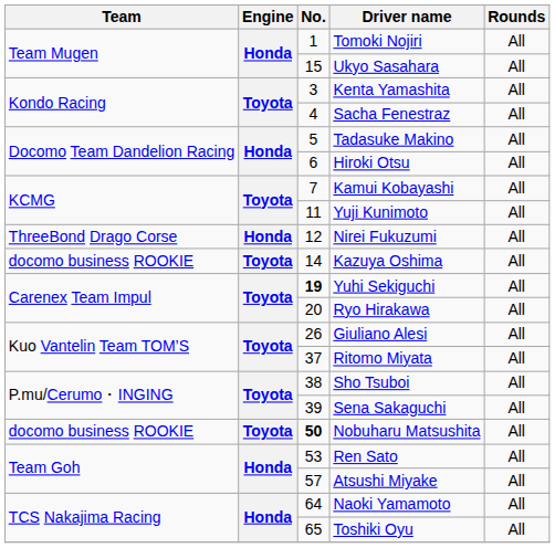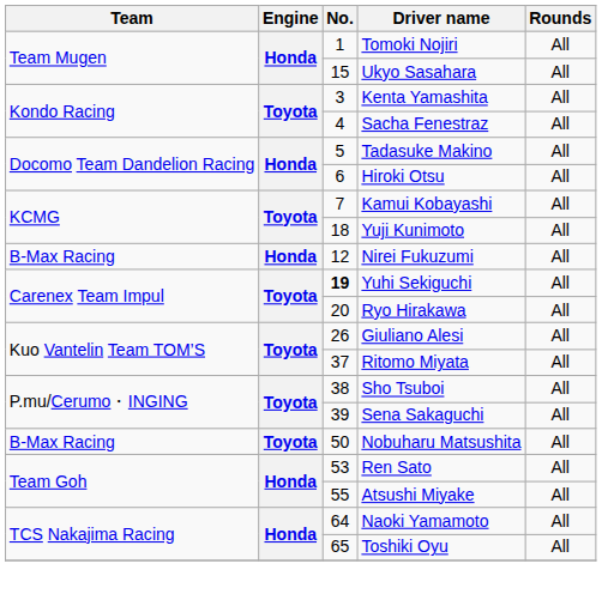Yuji Kunimoto | No.: 11 -> 18
Nirei Fukuzumi | Team: ThreeBond Drago Corse -> B-Max Racing
- row: docomo business ROOKIE | Toyota | 14 | Kazuya Oshima | All
Nobuharu Matsushita | Team: docomo business ROOKIE -> B-Max Racing
Nobuharu Matsushita | No.: bold -> normal
Atsushi Miyake | No.: 57 -> 55
